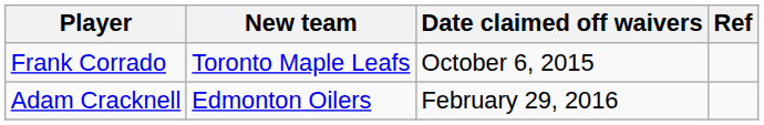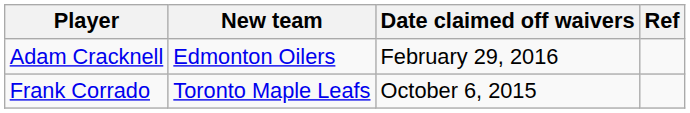rows swapped: Frank Corrado <-> Adam Cracknell
